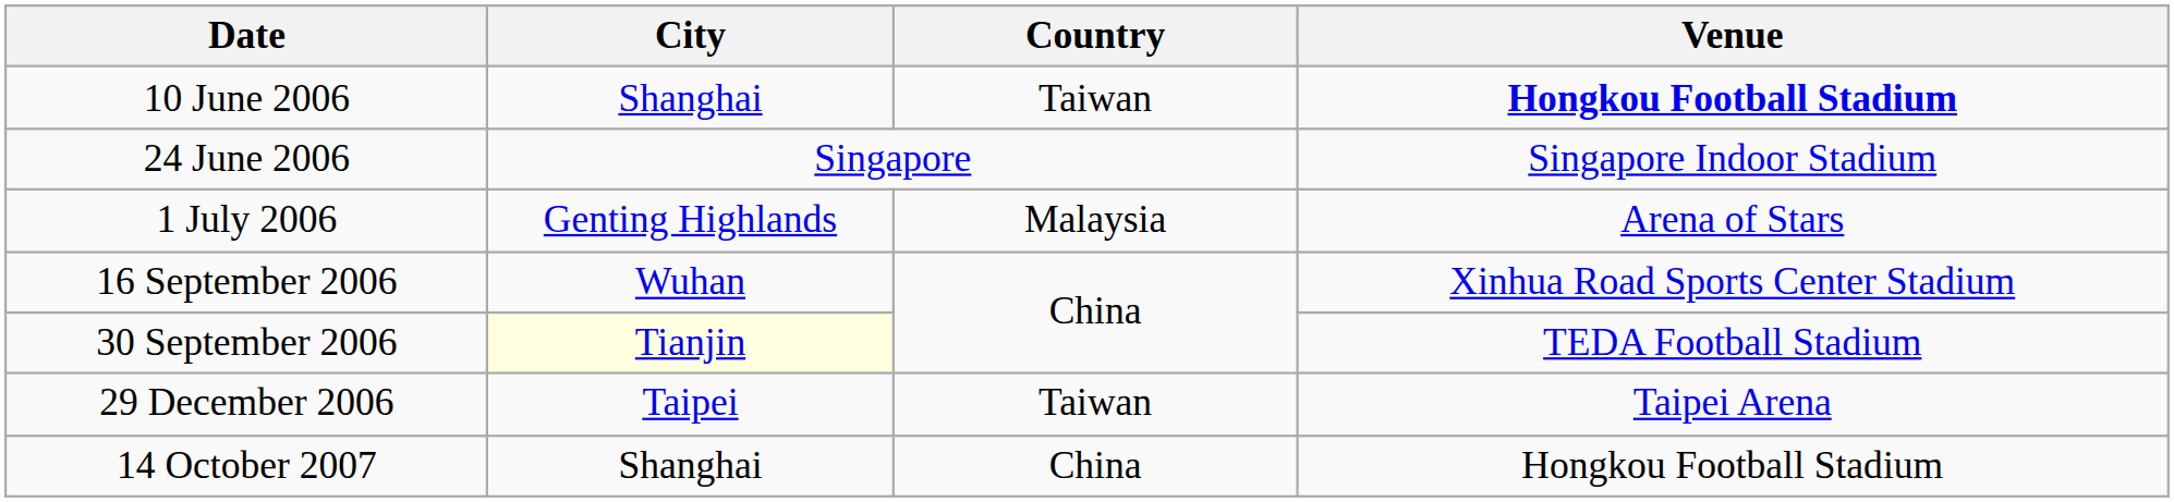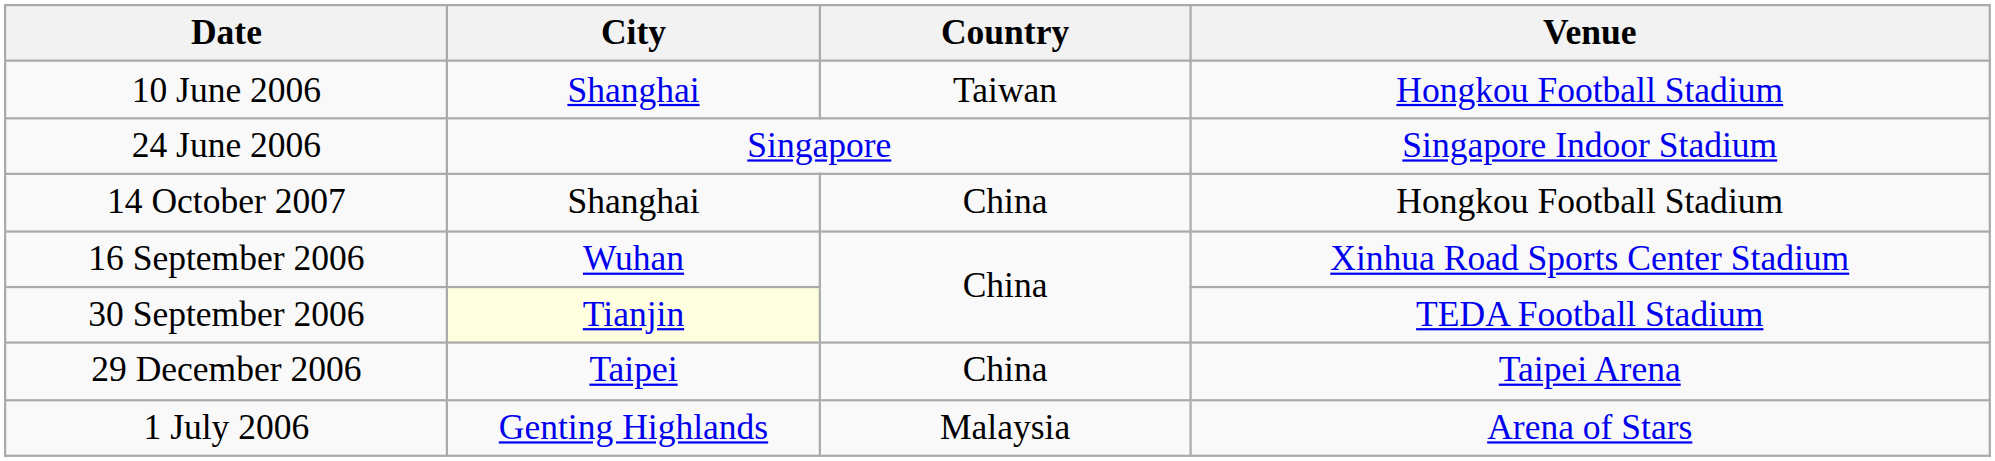10 June 2006 | Venue: bold -> normal
rows swapped: 1 July 2006 <-> 14 October 2007
29 December 2006 | Country: Taiwan -> China
